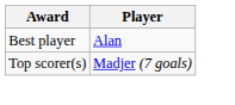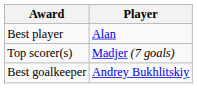+ row: Best goalkeeper | Andrey Bukhlitskiy
